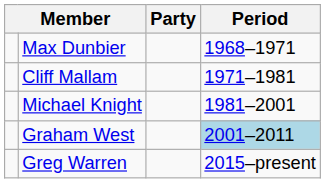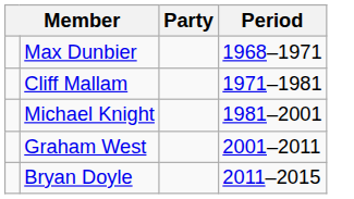Graham West | Period: lightblue background -> no background
+ row: Bryan Doyle | 2011–2015
- row: Greg Warren | 2015–present
